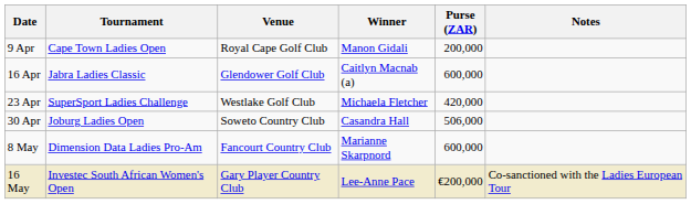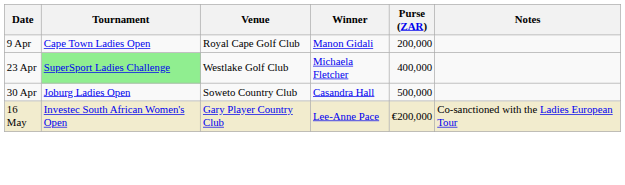- row: 16 Apr | Jabra Ladies Classic | Glendower Golf Club | Caitlyn Macnab (a) | 600,000
23 Apr | Tournament: no background -> lightgreen background
23 Apr | Purse (ZAR): 420,000 -> 400,000
30 Apr | Purse (ZAR): 506,000 -> 500,000
- row: 8 May | Dimension Data Ladies Pro-Am | Fancourt Country Club | Marianne Skarpnord | 600,000
